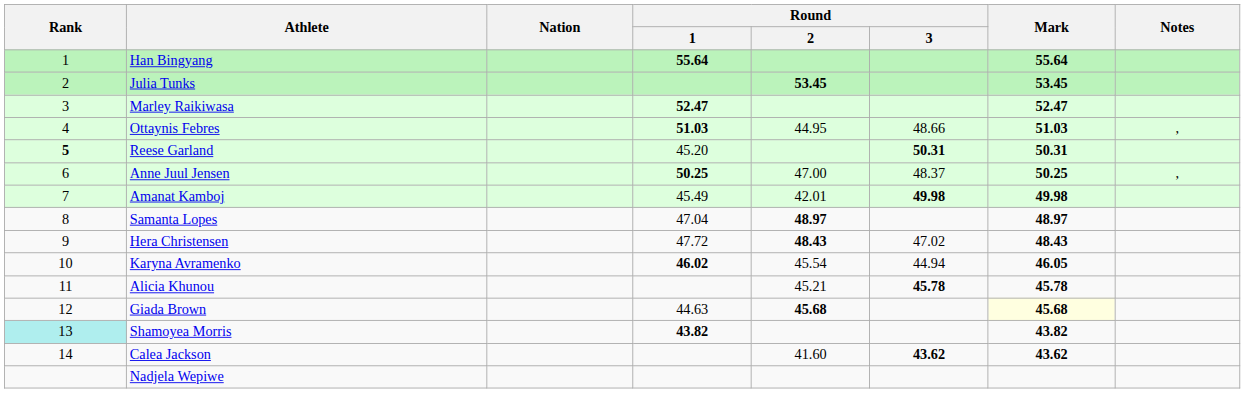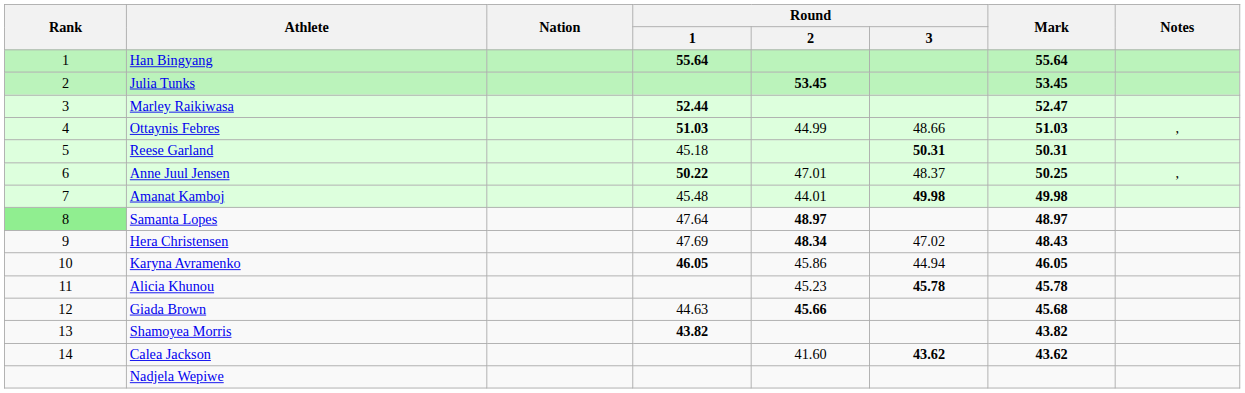Marley Raikiwasa | Round / 1: 52.47 -> 52.44
Ottaynis Febres | Round / 2: 44.95 -> 44.99
Reese Garland | Rank: bold -> normal
Reese Garland | Round / 1: 45.20 -> 45.18
Anne Juul Jensen | Round / 1: 50.25 -> 50.22
Anne Juul Jensen | Round / 2: 47.00 -> 47.01
Amanat Kamboj | Round / 1: 45.49 -> 45.48
Amanat Kamboj | Round / 2: 42.01 -> 44.01
Samanta Lopes | Rank: no background -> lightgreen background
Samanta Lopes | Round / 1: 47.04 -> 47.64
Hera Christensen | Round / 1: 47.72 -> 47.69
Hera Christensen | Round / 2: 48.43 -> 48.34
Karyna Avramenko | Round / 1: 46.02 -> 46.05
Karyna Avramenko | Round / 2: 45.54 -> 45.86
Alicia Khunou | Round / 2: 45.21 -> 45.23
Giada Brown | Round / 2: 45.68 -> 45.66
Giada Brown | Mark: lightyellow background -> no background
Shamoyea Morris | Rank: paleturquoise background -> no background
